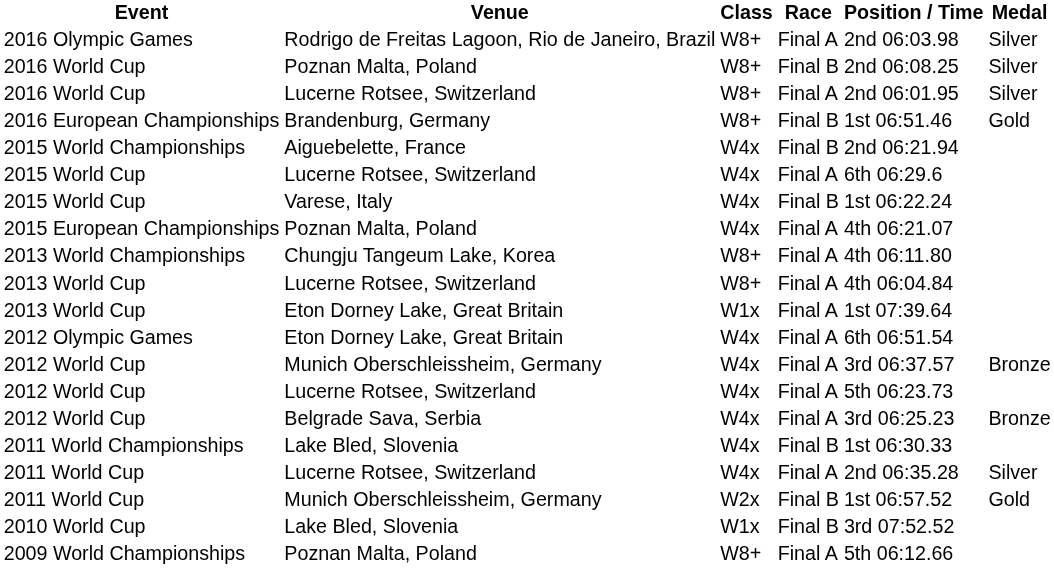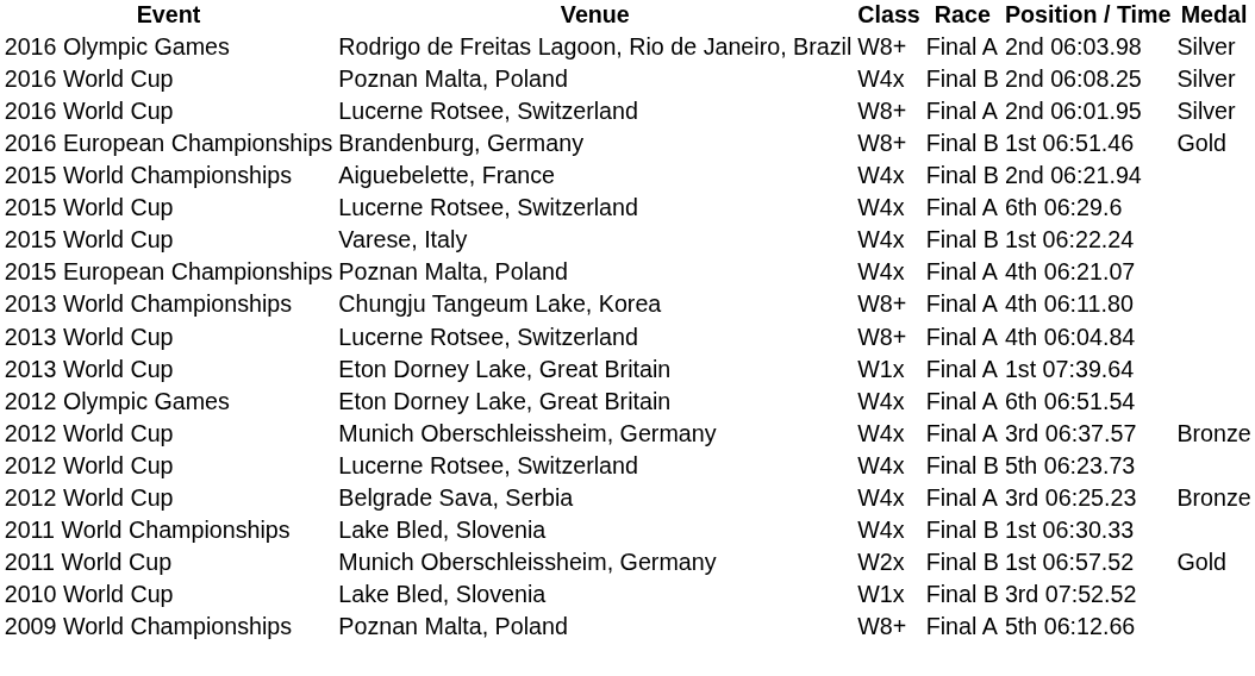2016 World Cup / Poznan Malta, Poland | Class: W8+ -> W4x
2012 World Cup / Lucerne Rotsee, Switzerland | Race: Final A -> Final B
- row: 2011 World Cup | Lucerne Rotsee, Switzerland | W4x | Final A | 2nd 06:35.28 | Silver
